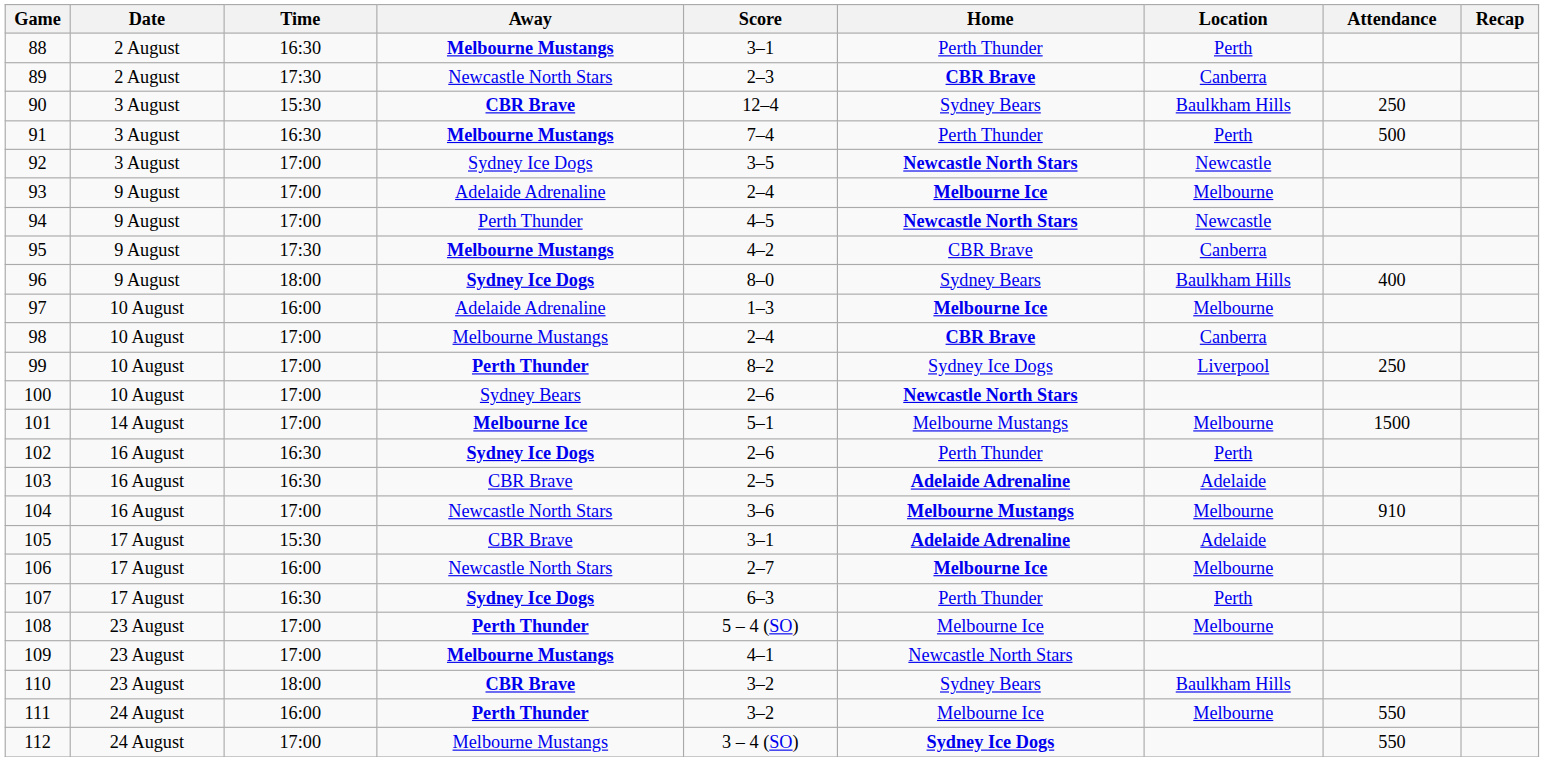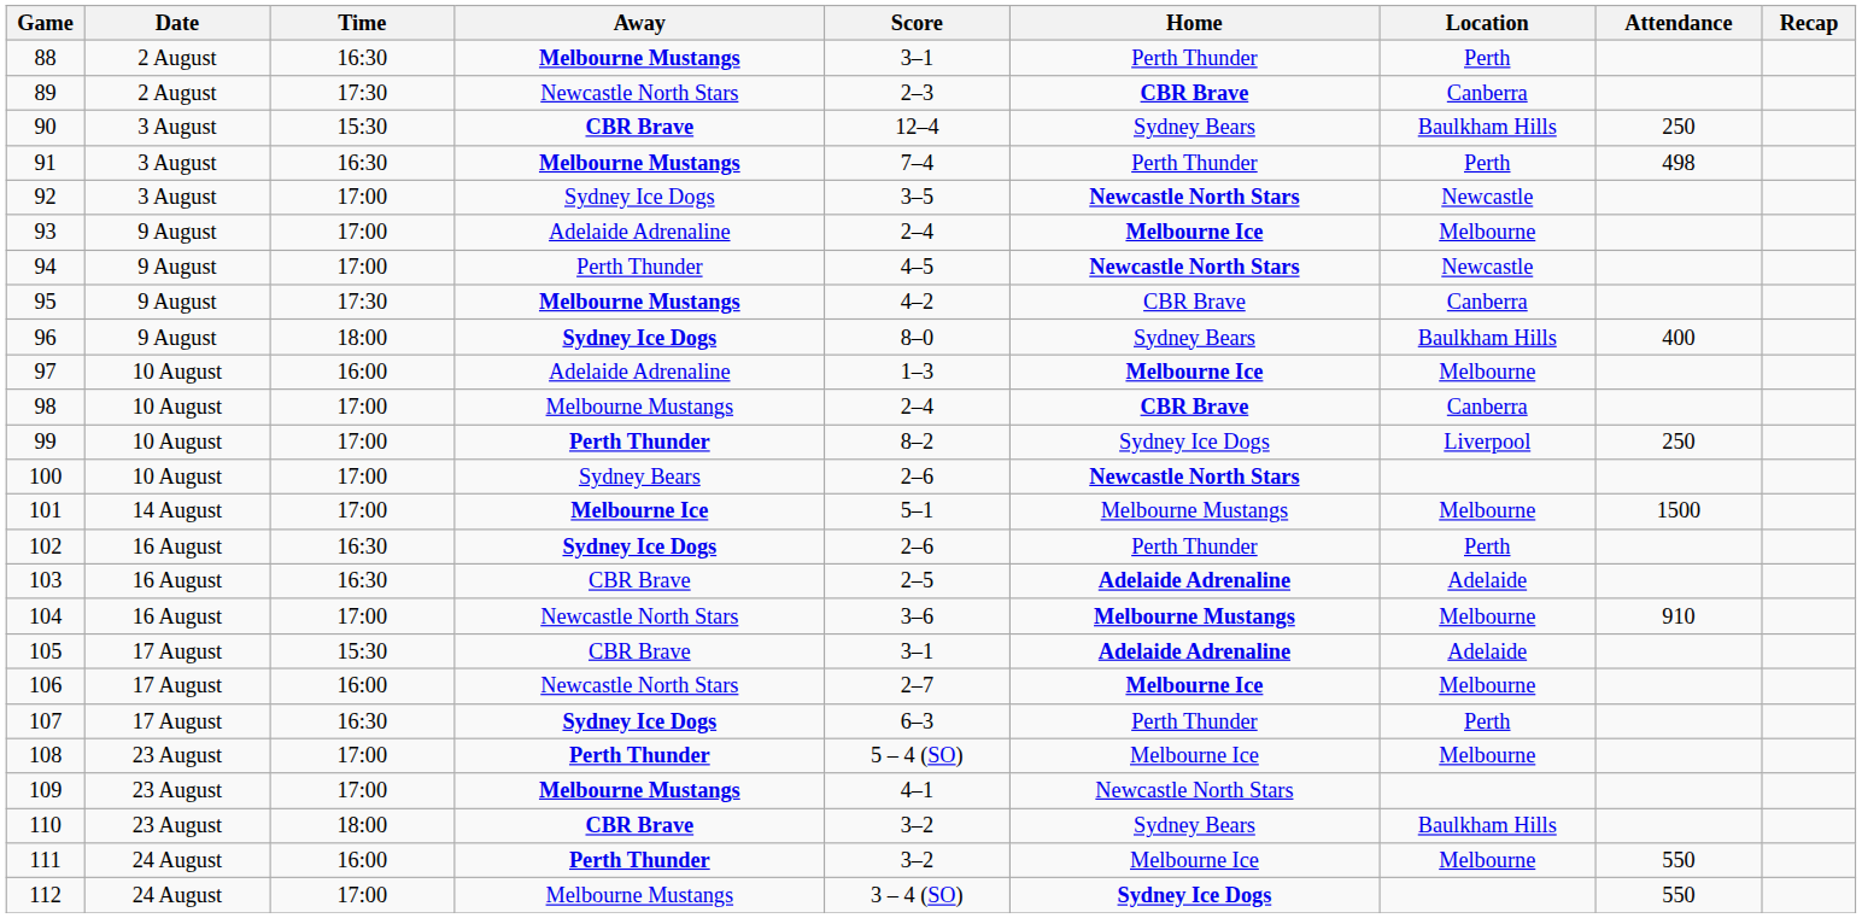91 | Attendance: 500 -> 498
